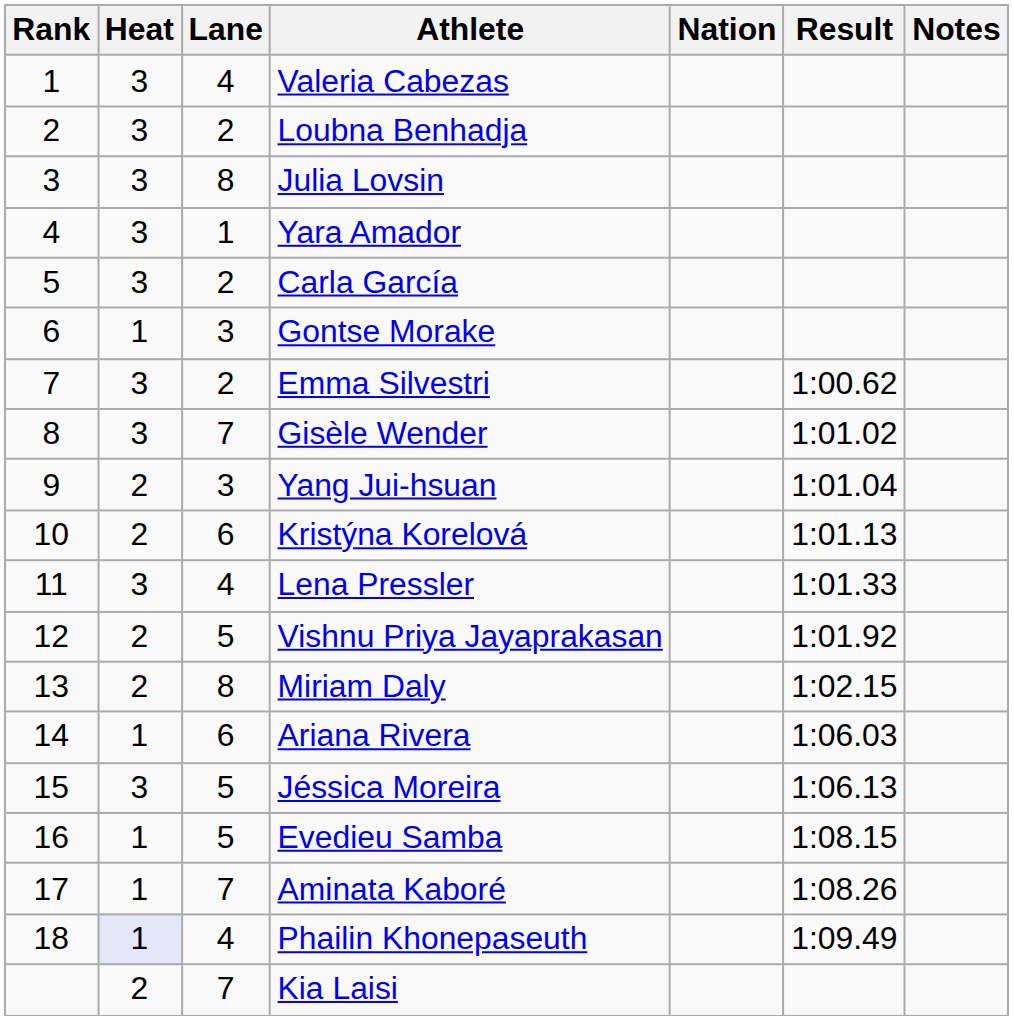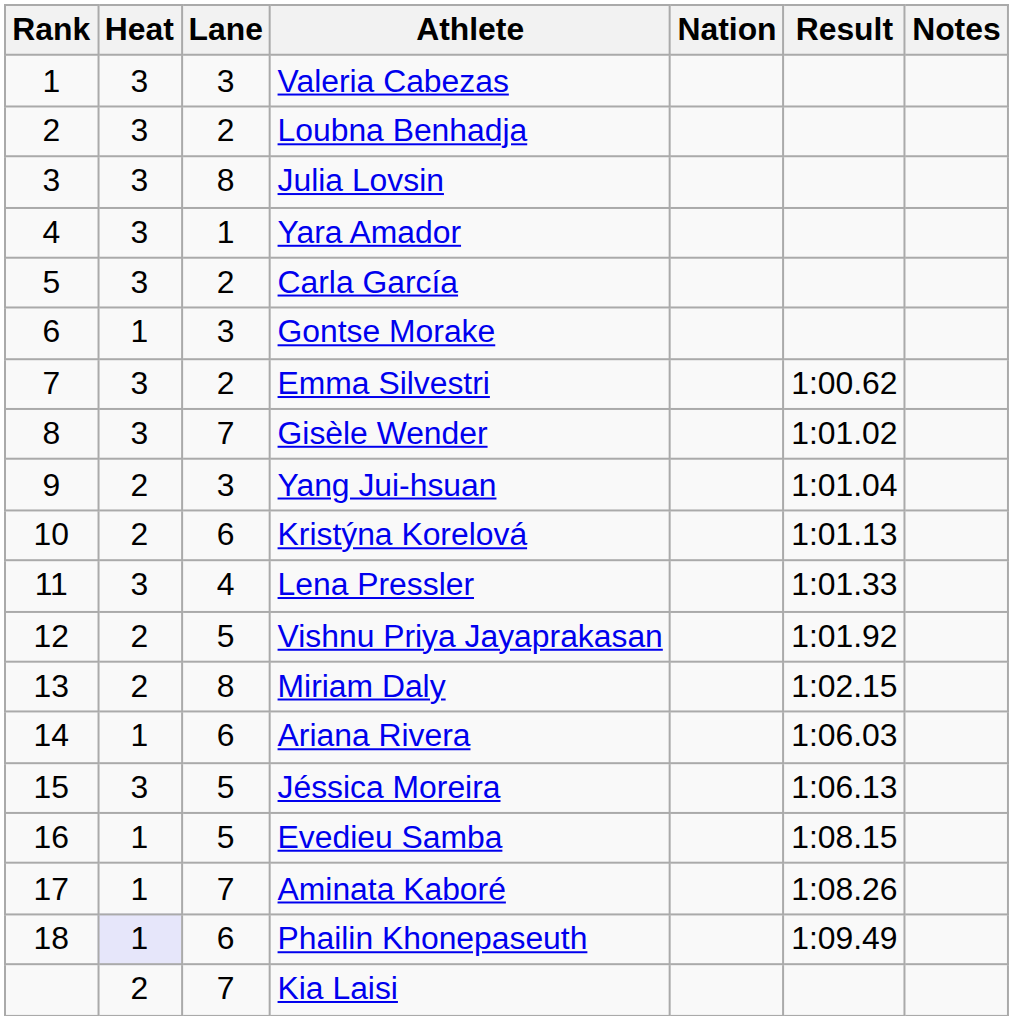Valeria Cabezas | Lane: 4 -> 3
Phailin Khonepaseuth | Lane: 4 -> 6
